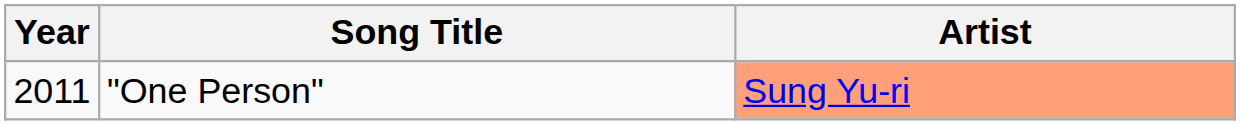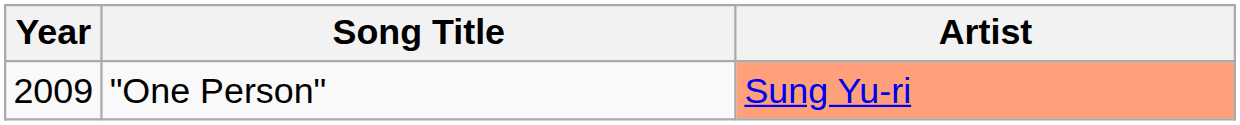"One Person" | Year: 2011 -> 2009
